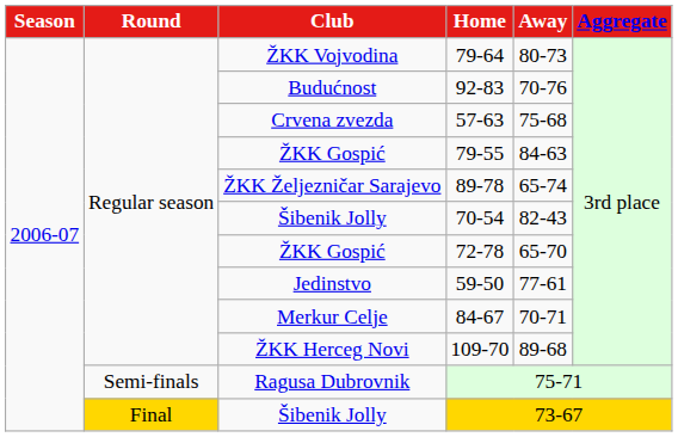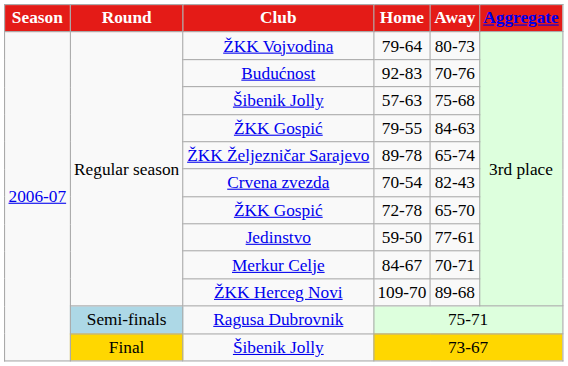57-63 | Club: Crvena zvezda -> Šibenik Jolly
70-54 | Club: Šibenik Jolly -> Crvena zvezda
75-71 | Round: no background -> lightblue background
